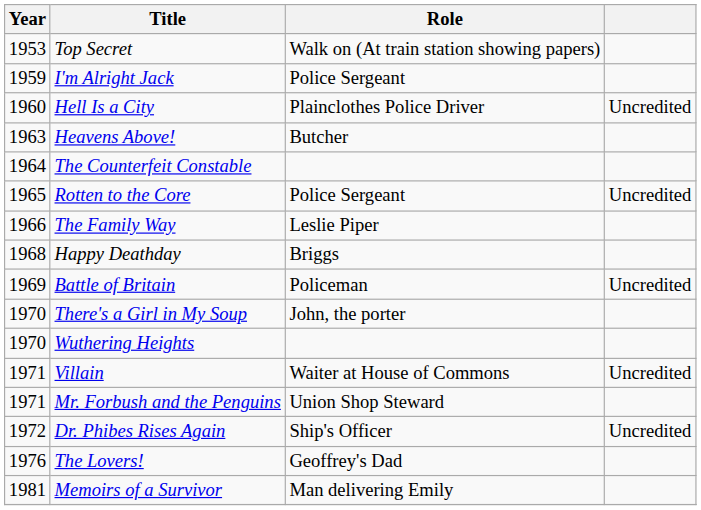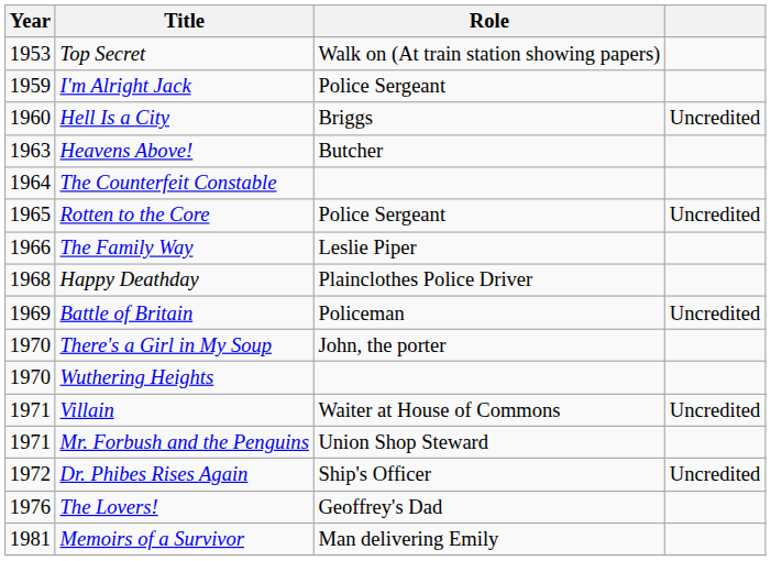Hell Is a City | Role: Plainclothes Police Driver -> Briggs
Happy Deathday | Role: Briggs -> Plainclothes Police Driver
